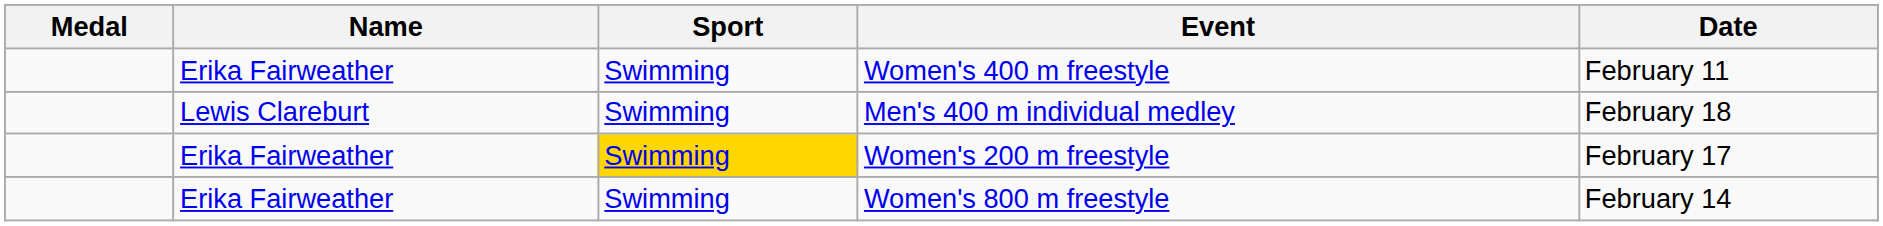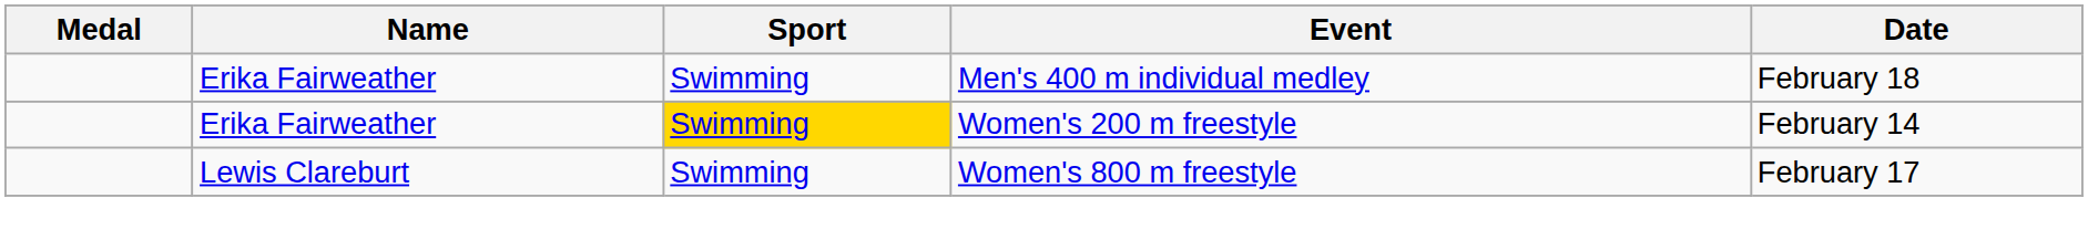- row: Erika Fairweather | Swimming | Women's 400 m freestyle | February 11
Men's 400 m individual medley | Name: Lewis Clareburt -> Erika Fairweather
Women's 200 m freestyle | Date: February 17 -> February 14
Women's 800 m freestyle | Name: Erika Fairweather -> Lewis Clareburt
Women's 800 m freestyle | Date: February 14 -> February 17
